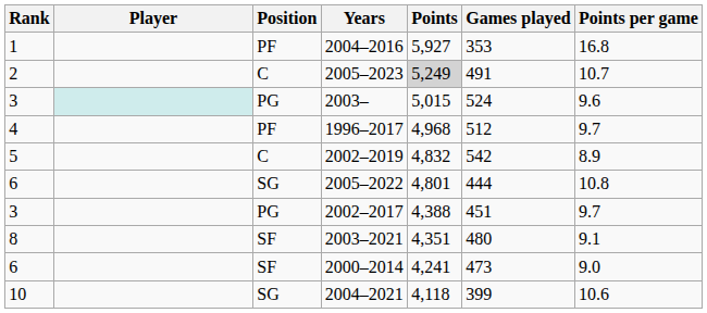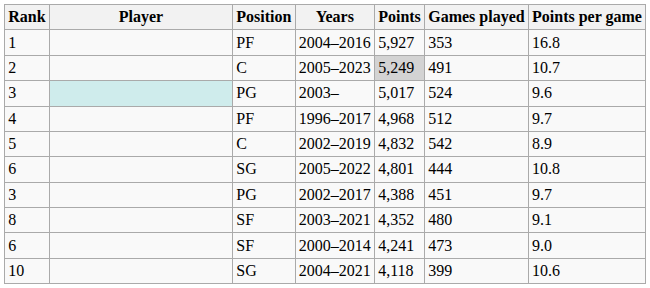2003– | Points: 5,015 -> 5,017
2003–2021 | Points: 4,351 -> 4,352
